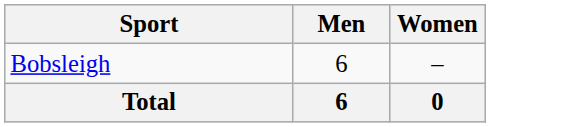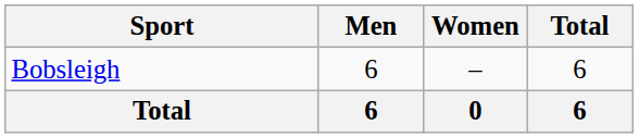+ column: Total | 6 | 6
